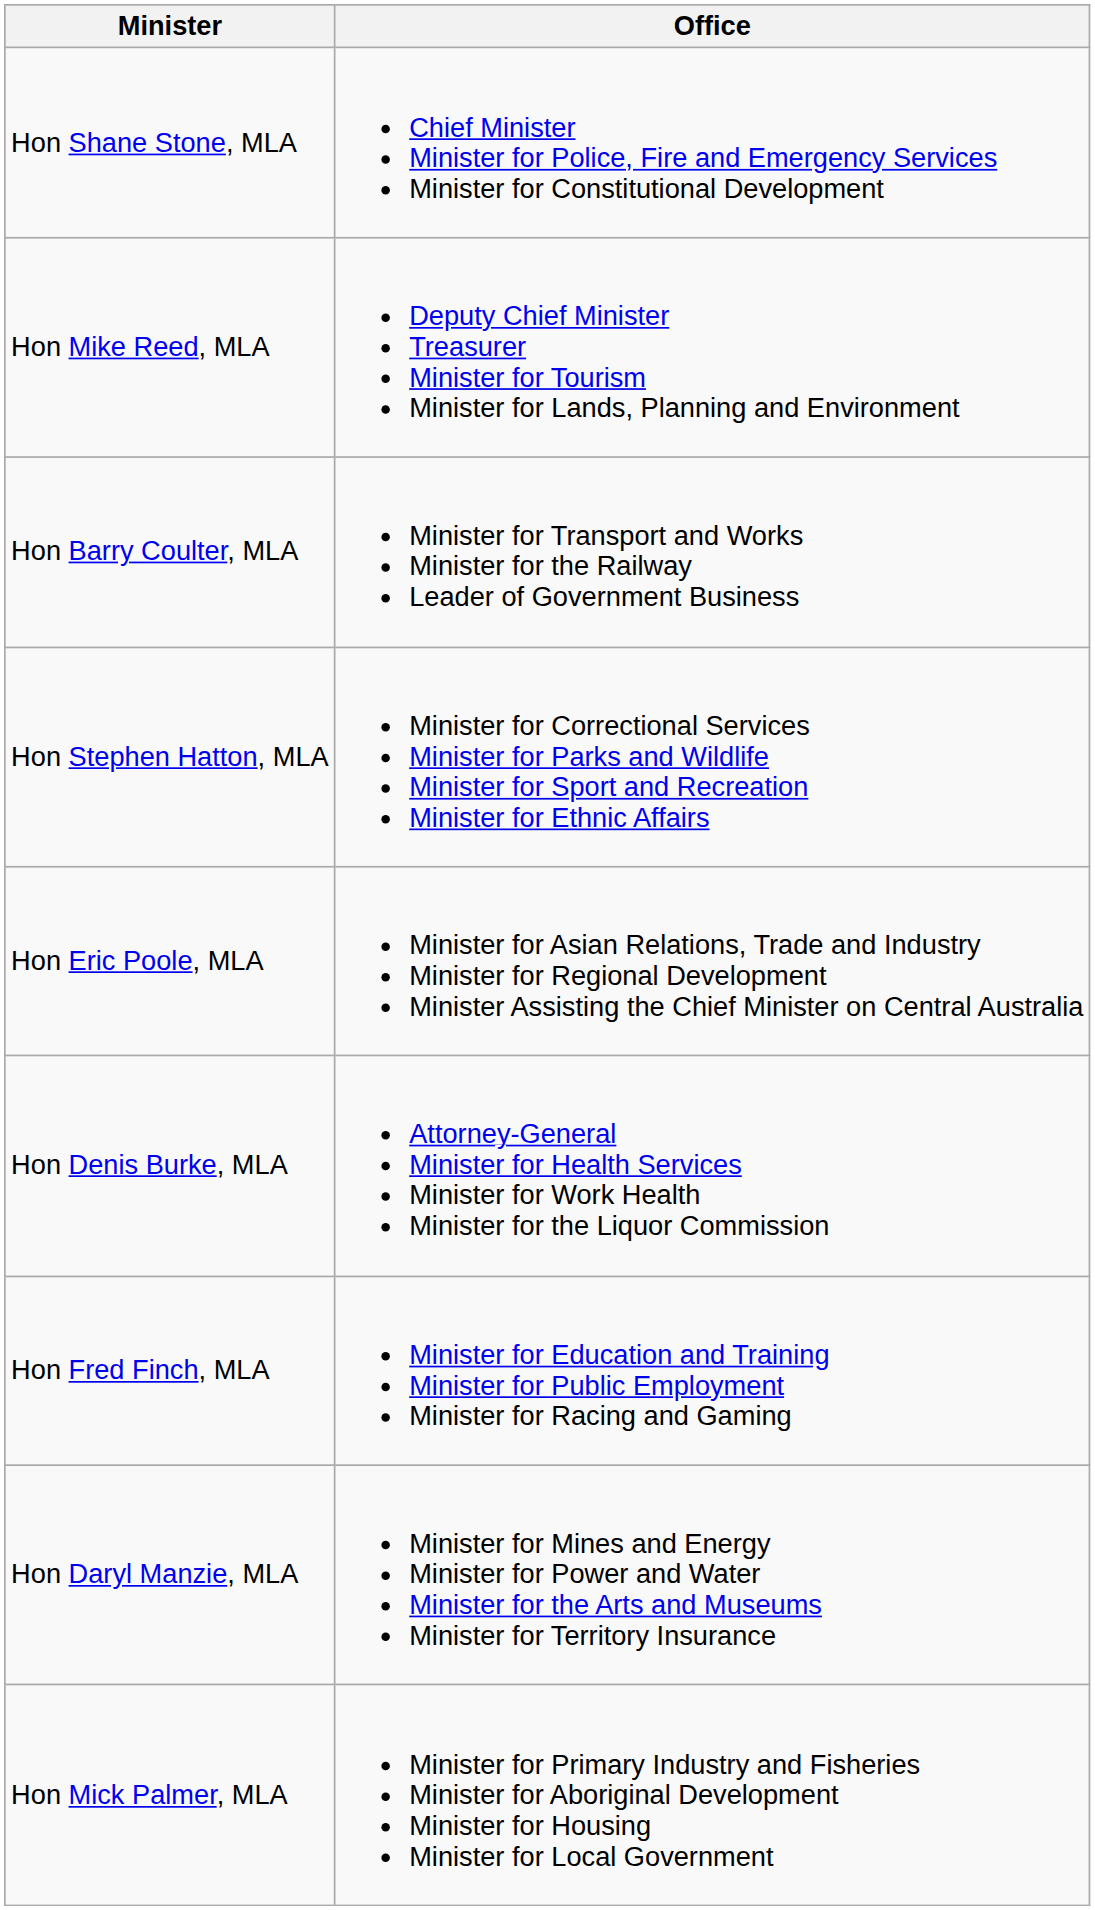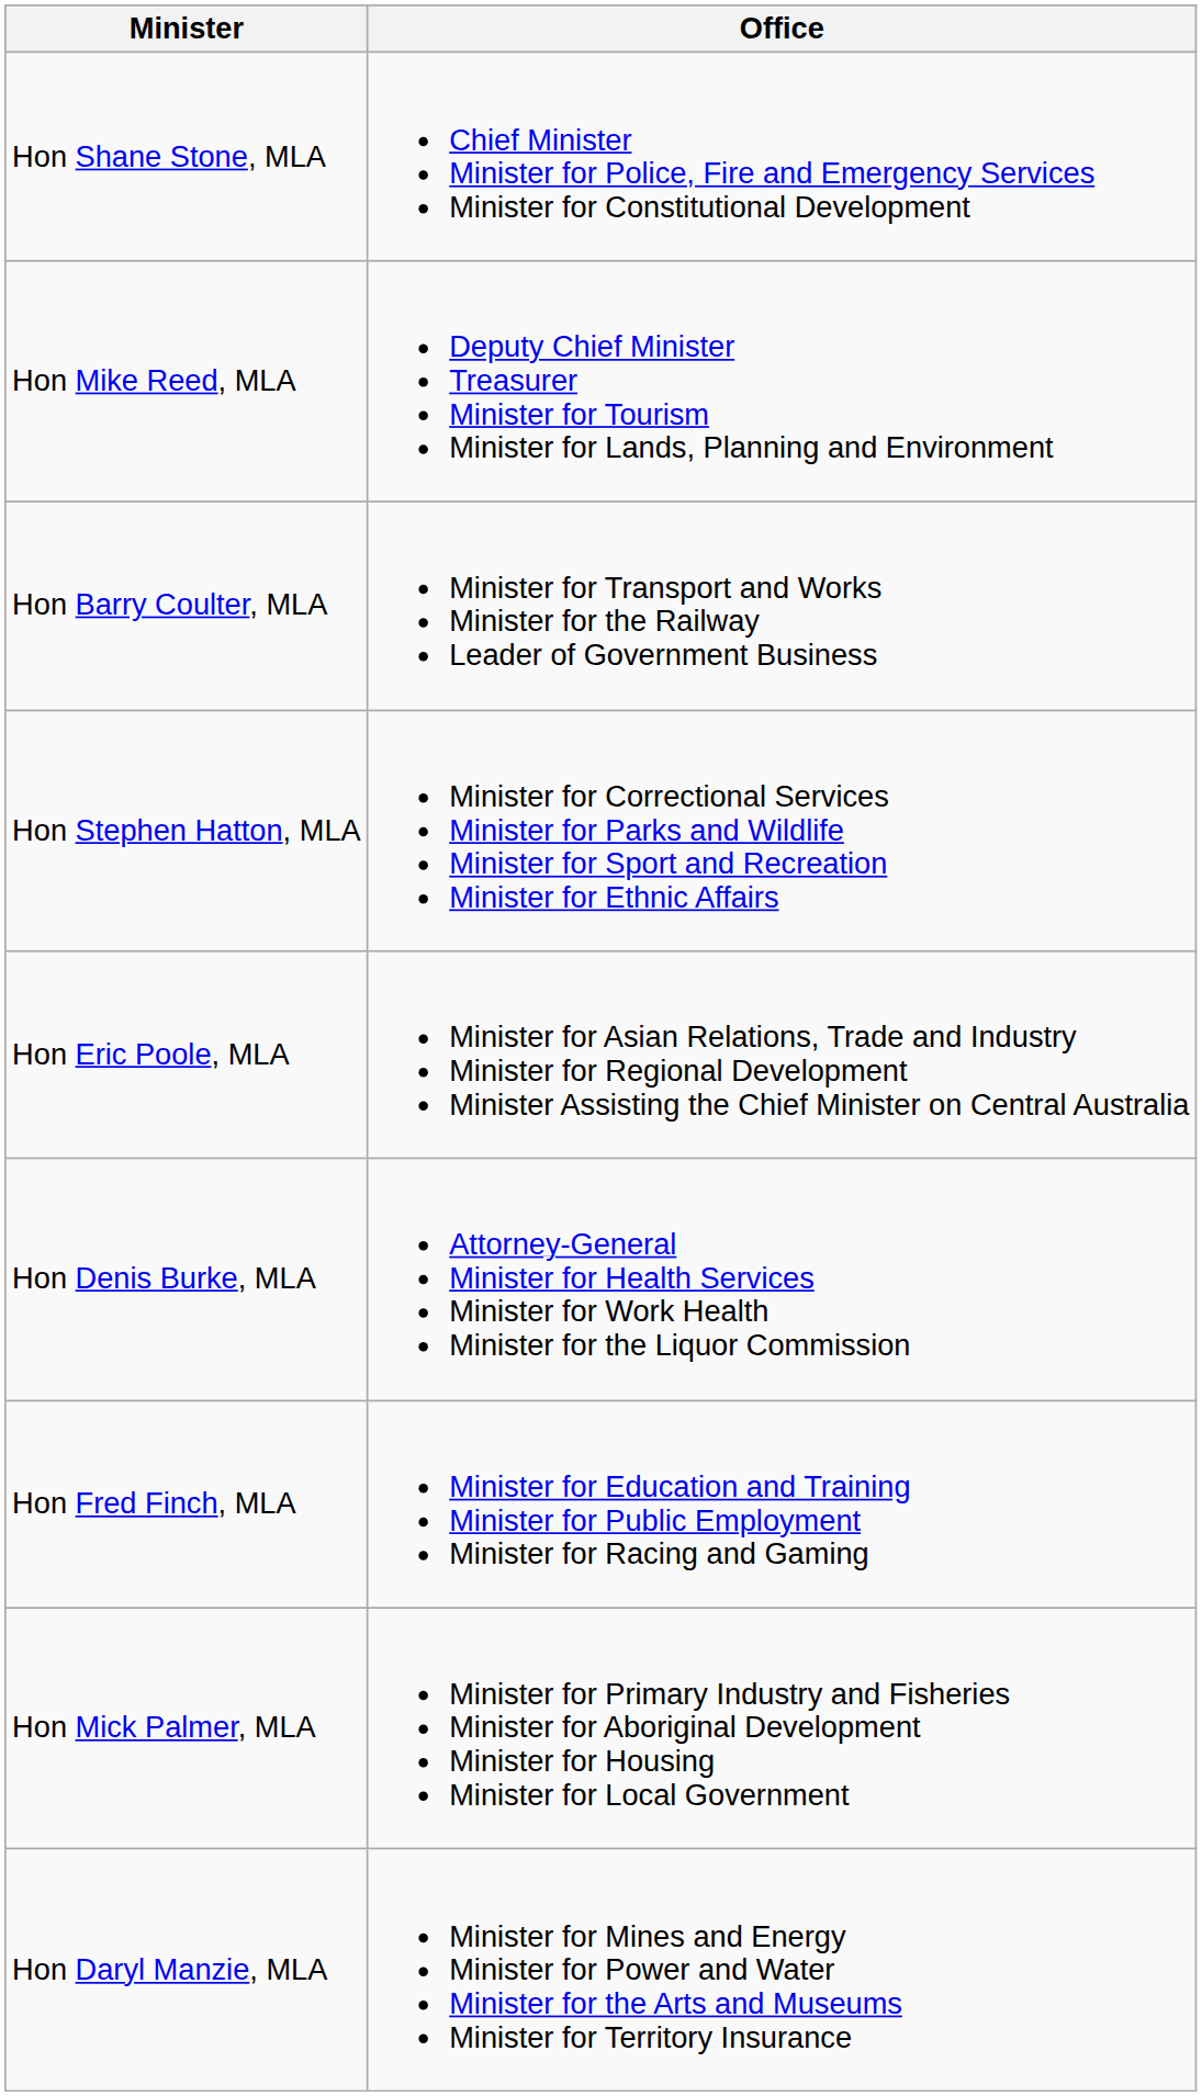rows swapped: Hon Daryl Manzie, MLA <-> Hon Mick Palmer, MLA
